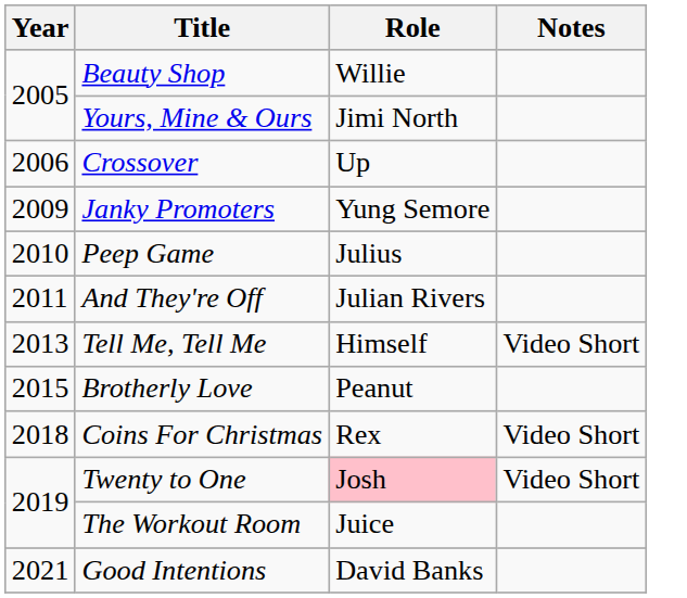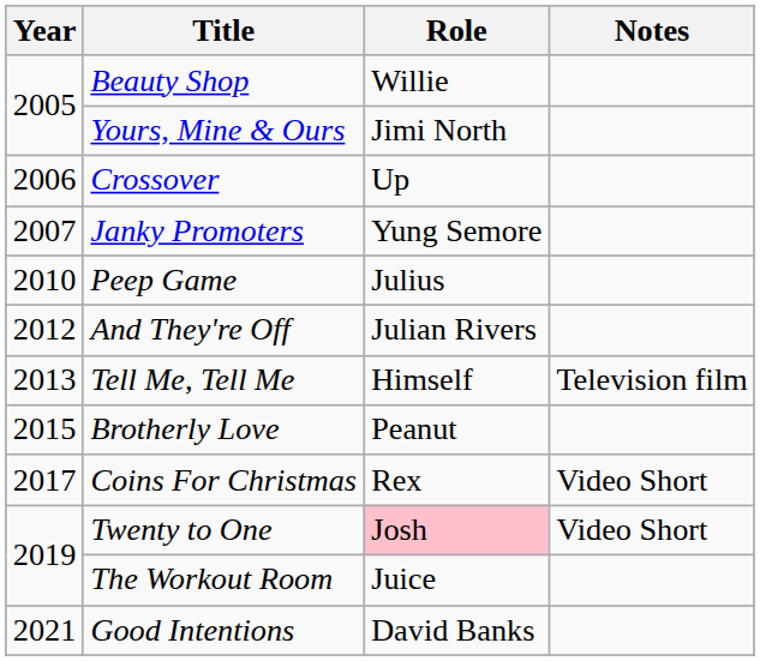Janky Promoters | Year: 2009 -> 2007
And They're Off | Year: 2011 -> 2012
Tell Me, Tell Me | Notes: Video Short -> Television film
Coins For Christmas | Year: 2018 -> 2017
